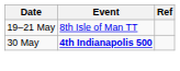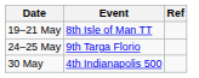+ row: 24–25 May | 9th Targa Florio
30 May | Event: bold -> normal
